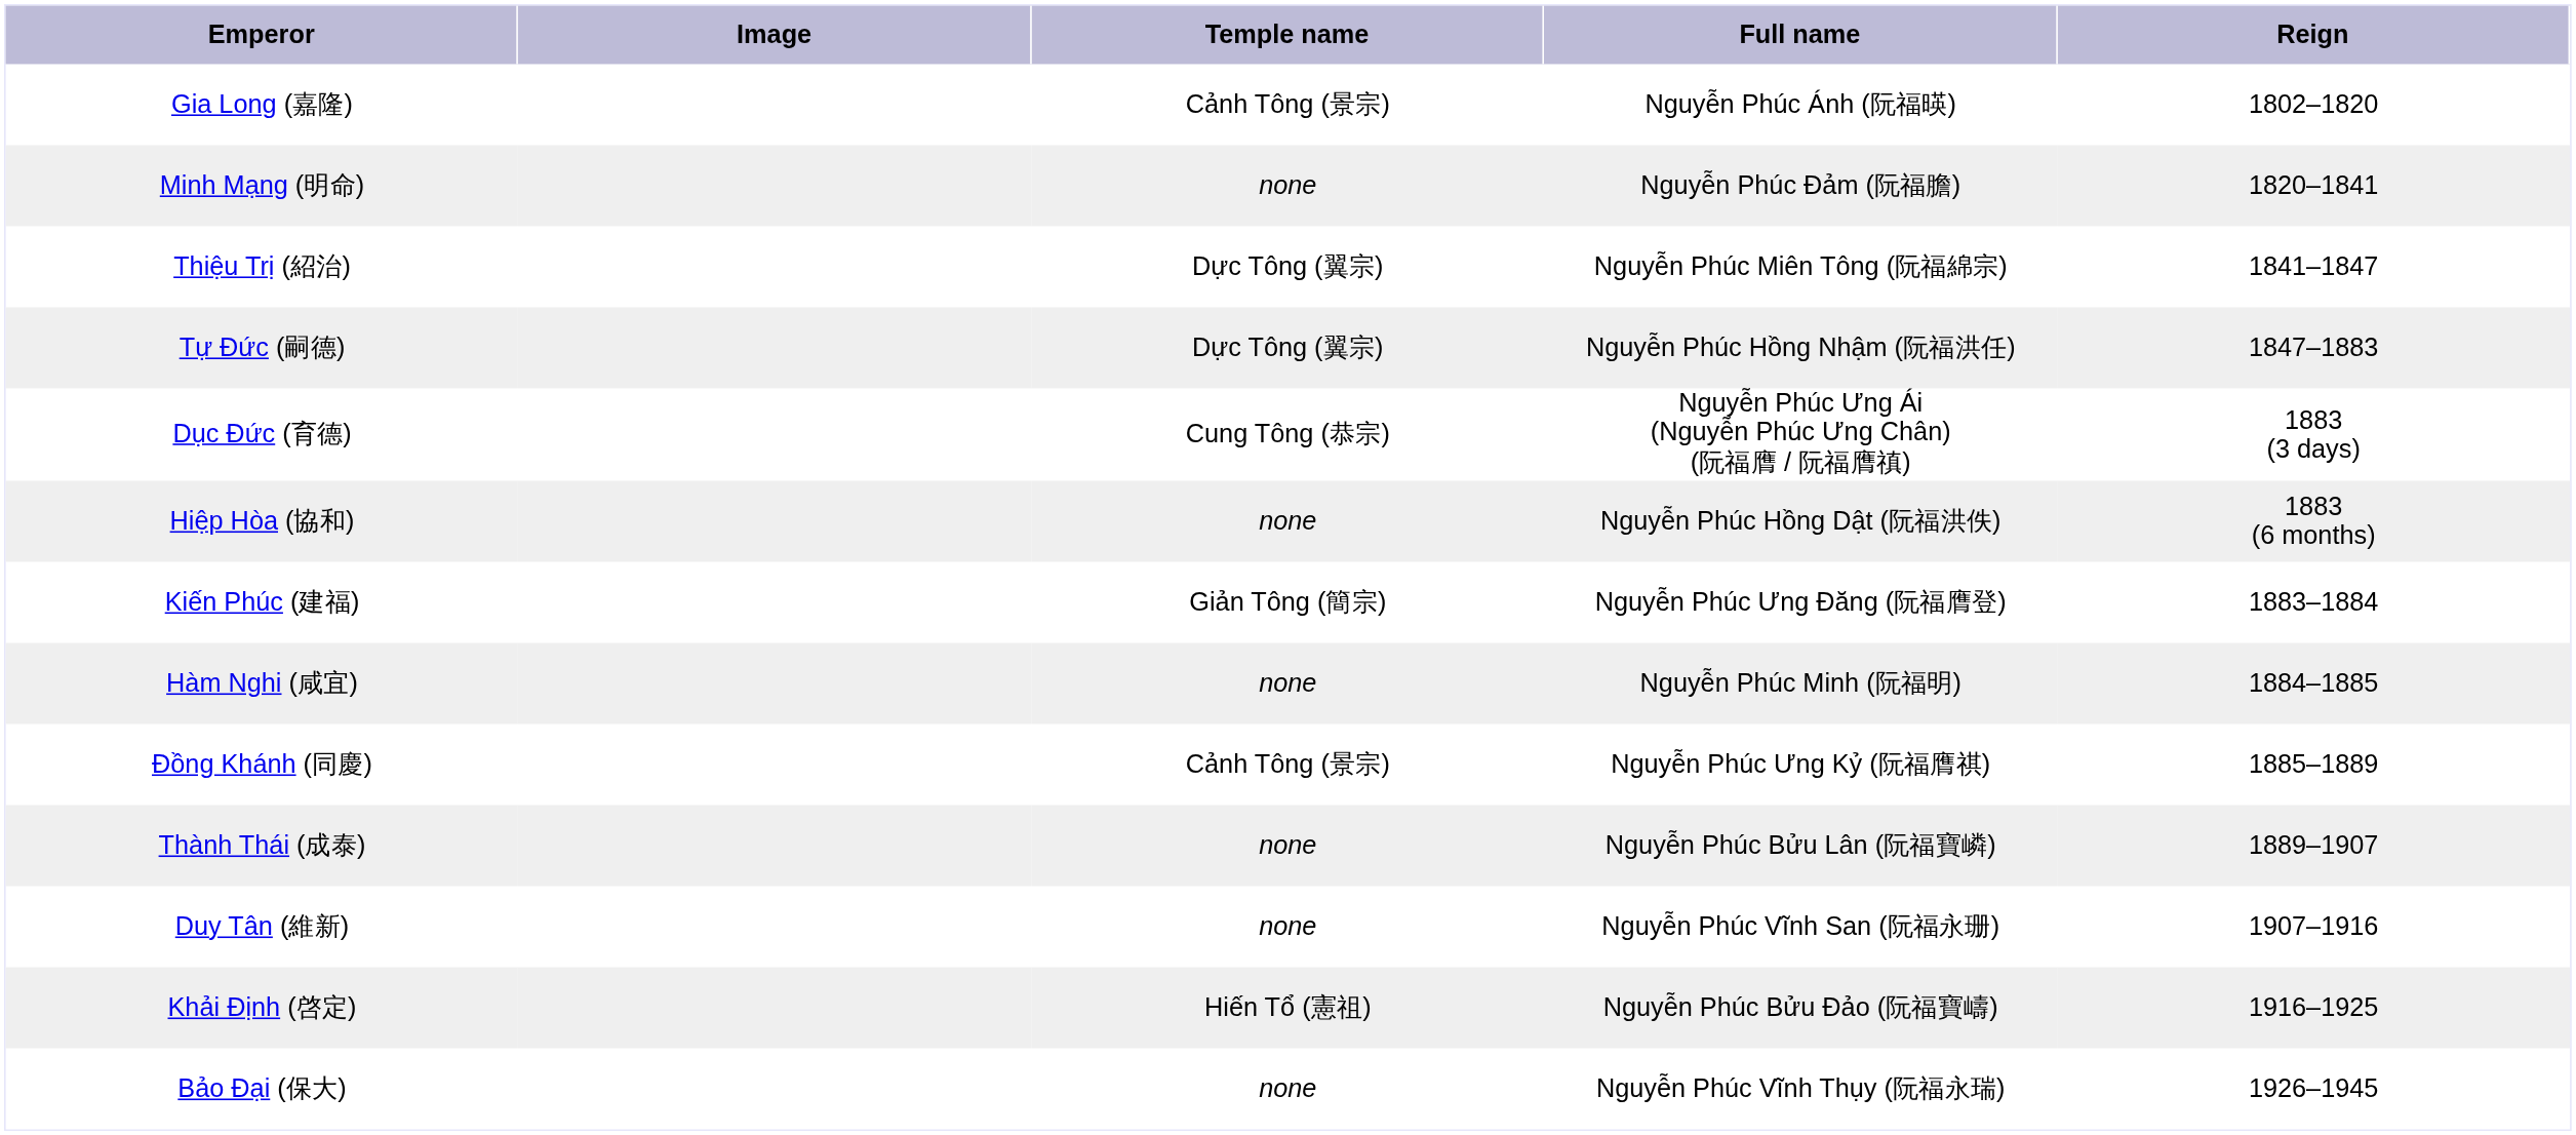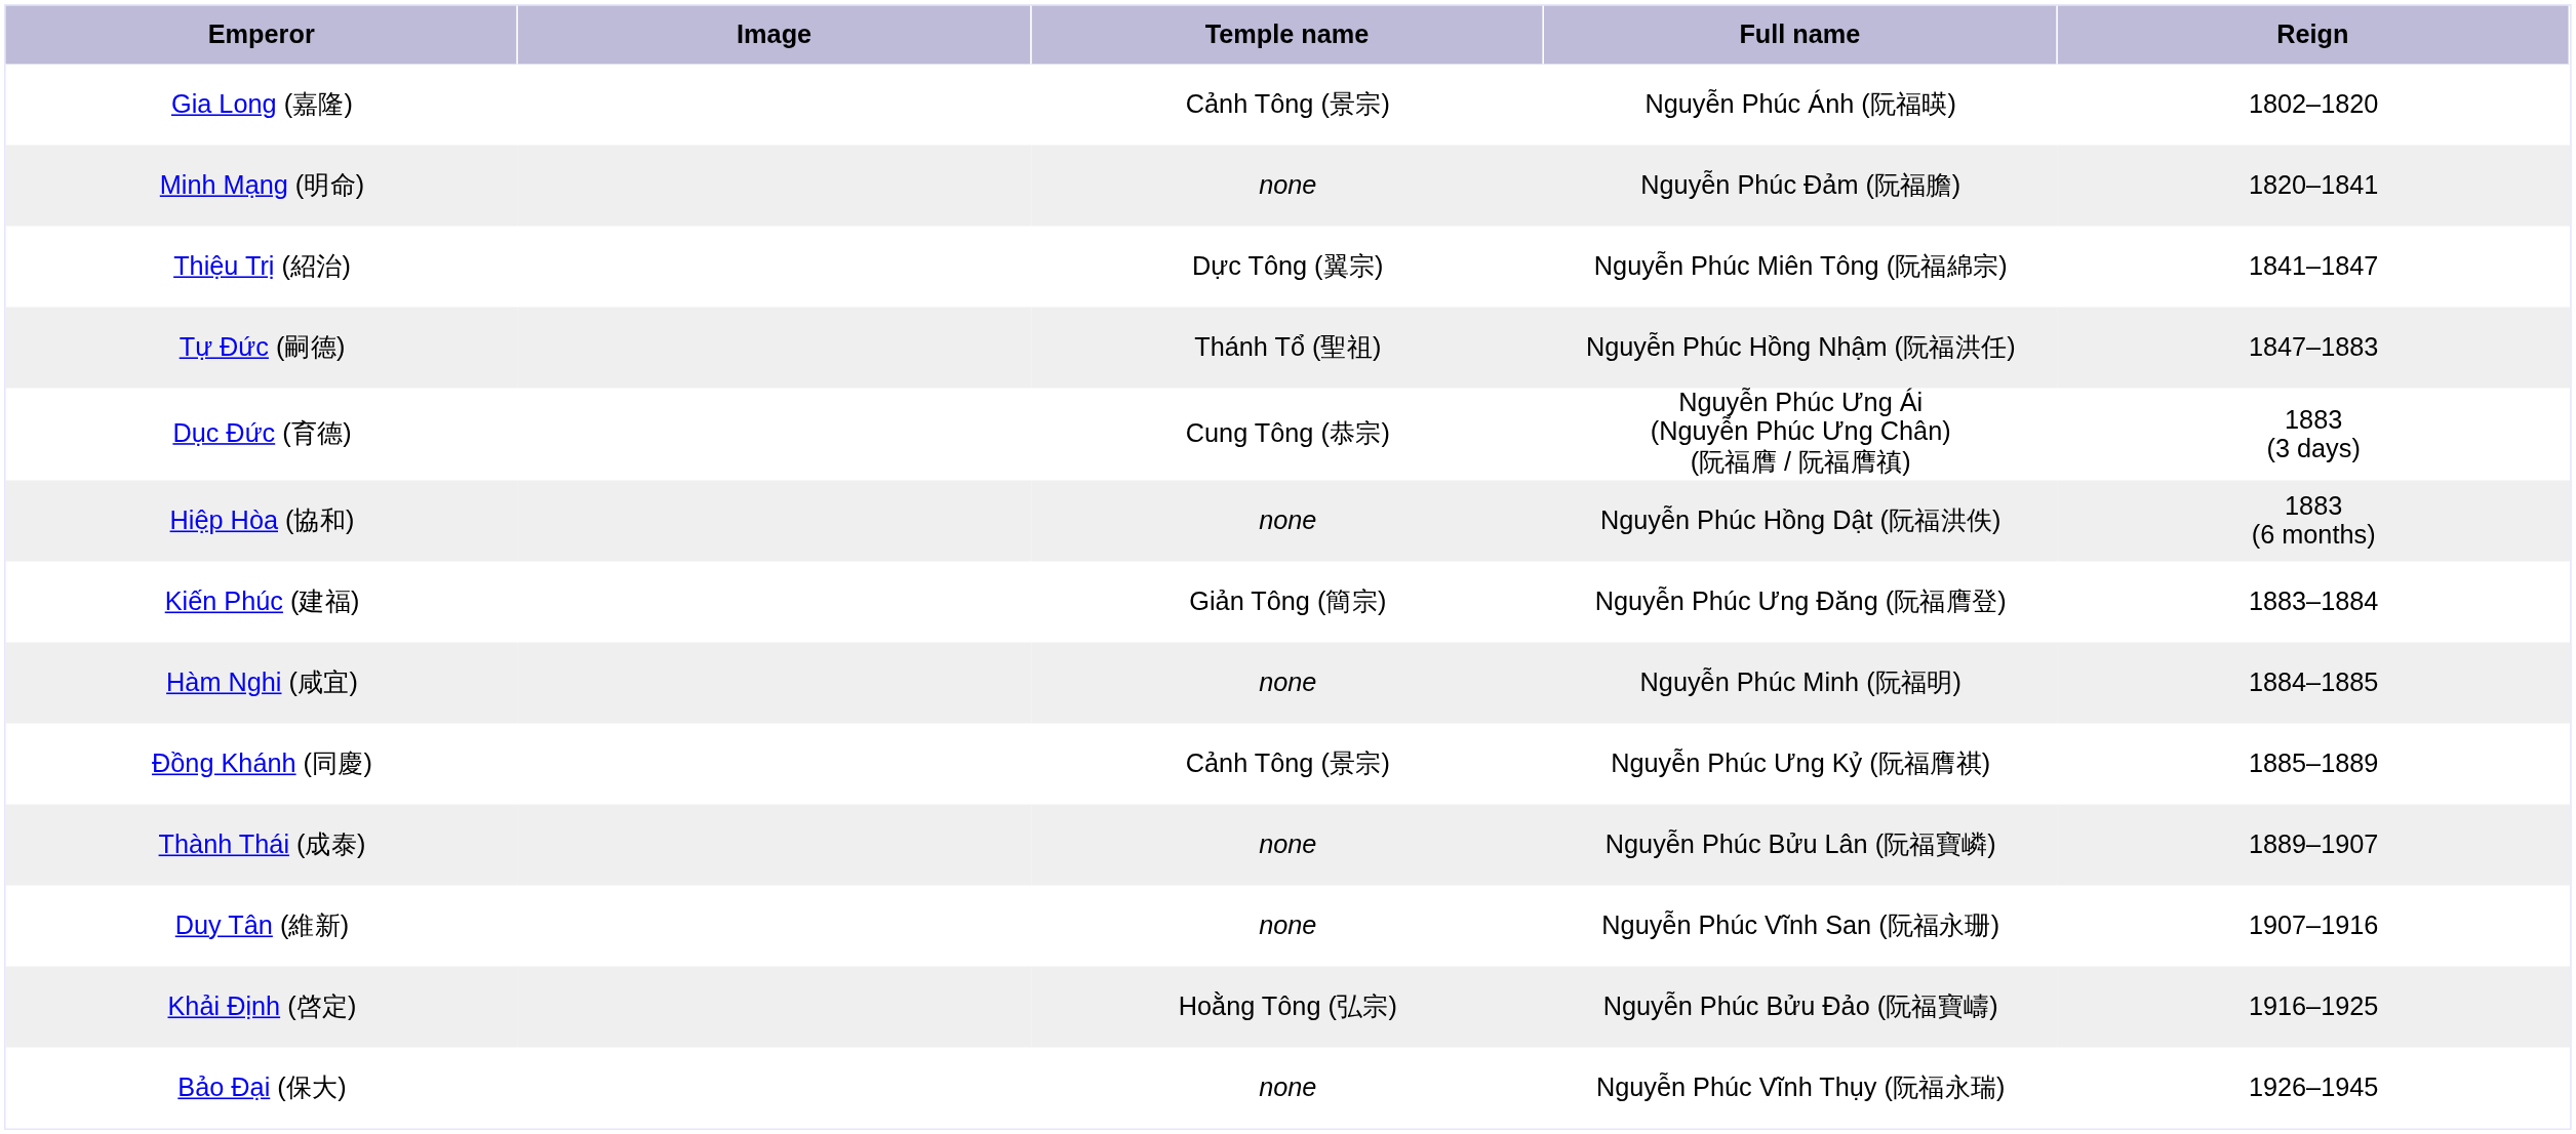Tự Đức (嗣德) | Temple name: Dực Tông (翼宗) -> Thánh Tổ (聖祖)
Khải Định (啓定) | Temple name: Hiến Tổ (憲祖) -> Hoằng Tông (弘宗)
